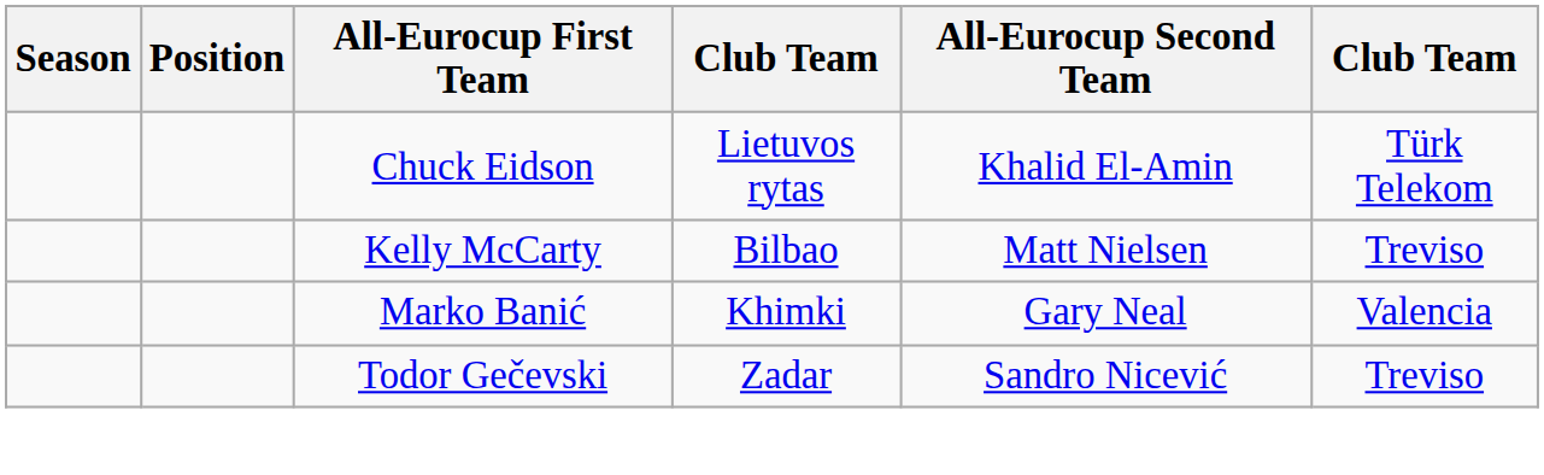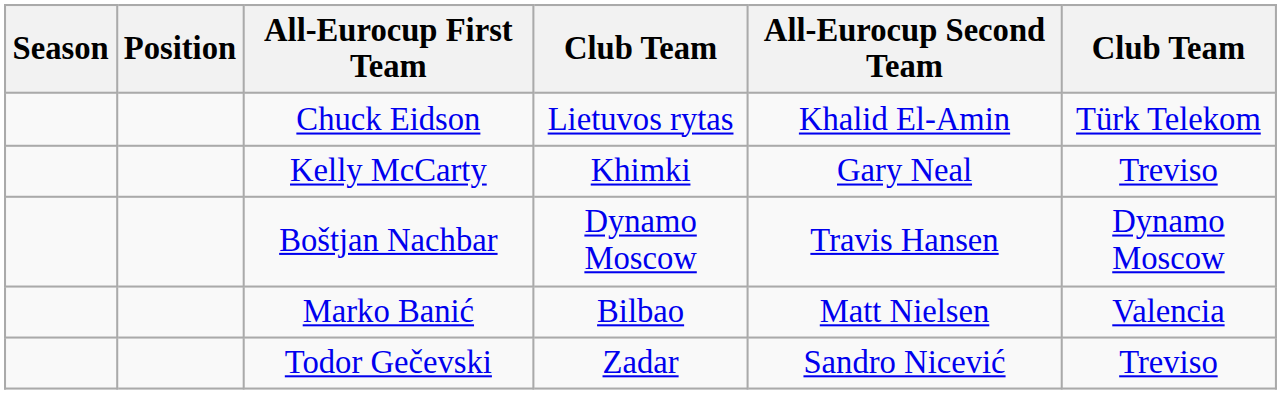Kelly McCarty | column 4: Bilbao -> Khimki
Kelly McCarty | All-Eurocup Second Team: Matt Nielsen -> Gary Neal
+ row: Boštjan Nachbar | Dynamo Moscow | Travis Hansen | Dynamo Moscow
Marko Banić | column 4: Khimki -> Bilbao
Marko Banić | All-Eurocup Second Team: Gary Neal -> Matt Nielsen
